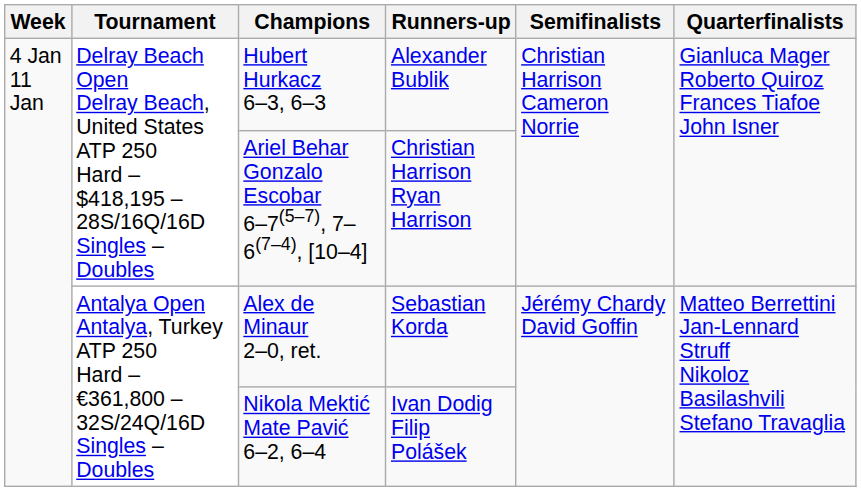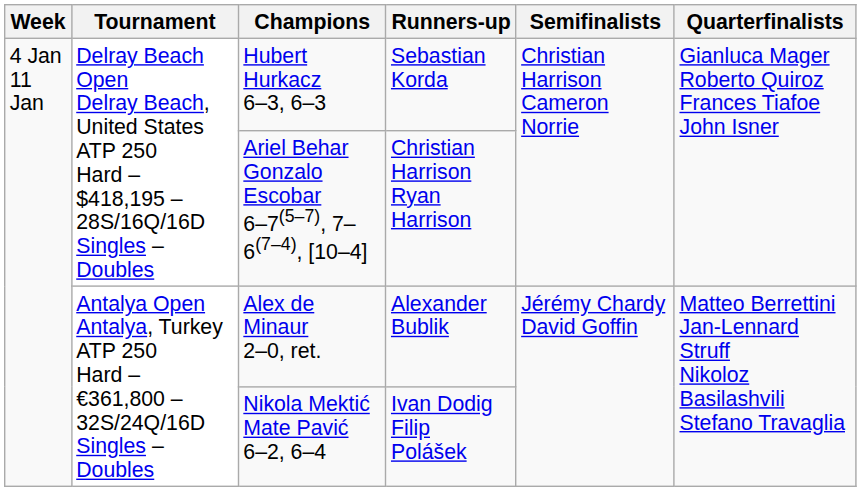Hubert Hurkacz 6–3, 6–3 | Runners-up: Alexander Bublik -> Sebastian Korda
Alex de Minaur 2–0, ret. | Runners-up: Sebastian Korda -> Alexander Bublik
